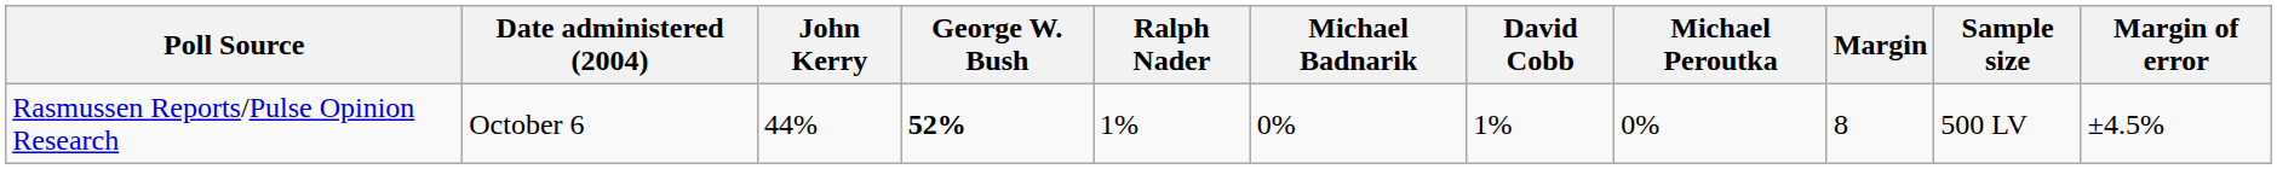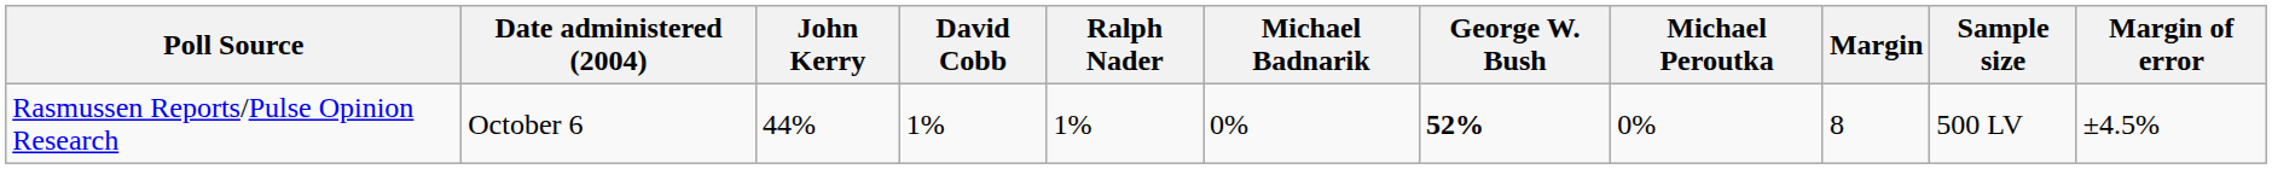columns swapped: George W. Bush <-> David Cobb
